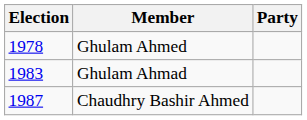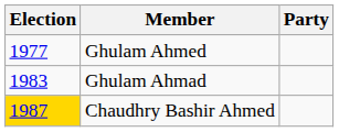Ghulam Ahmed | Election: 1978 -> 1977
Chaudhry Bashir Ahmed | Election: no background -> gold background
